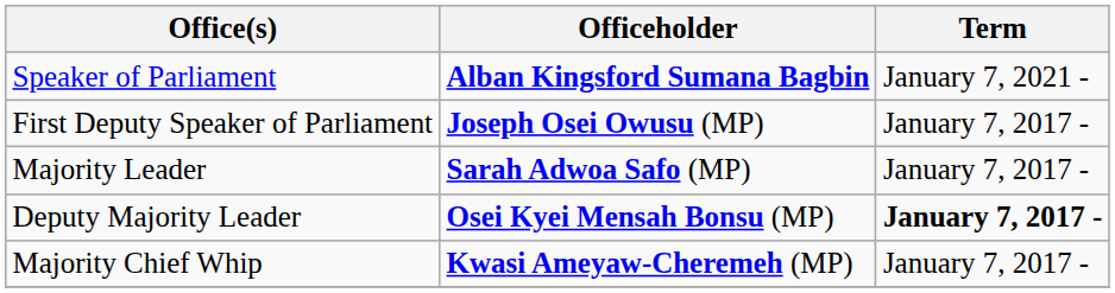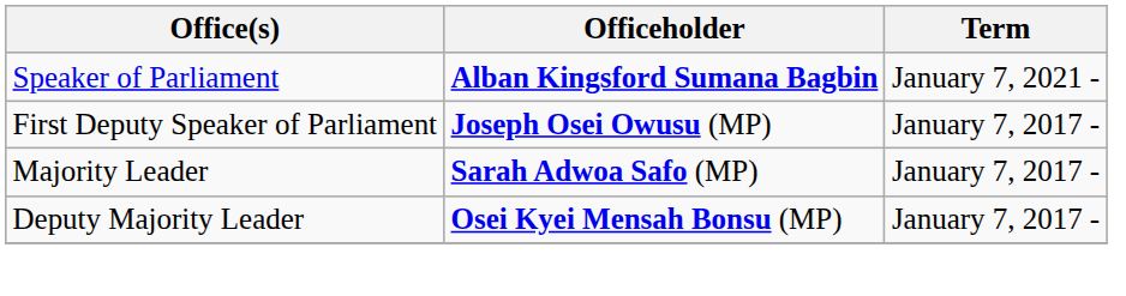Deputy Majority Leader | Term: bold -> normal
- row: Majority Chief Whip | Kwasi Ameyaw-Cheremeh (MP) | January 7, 2017 -
